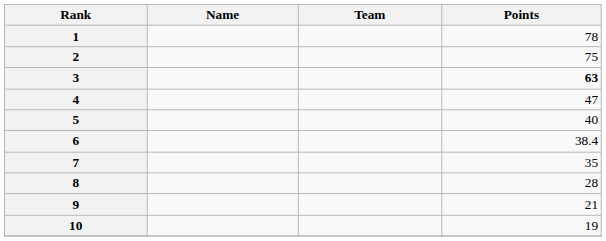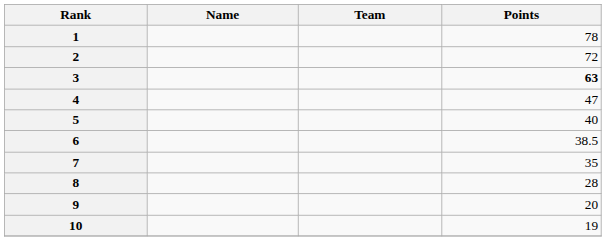2 | Points: 75 -> 72
6 | Points: 38.4 -> 38.5
9 | Points: 21 -> 20
